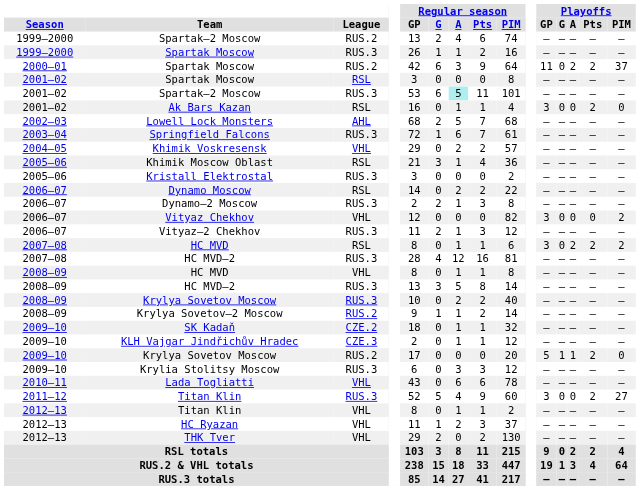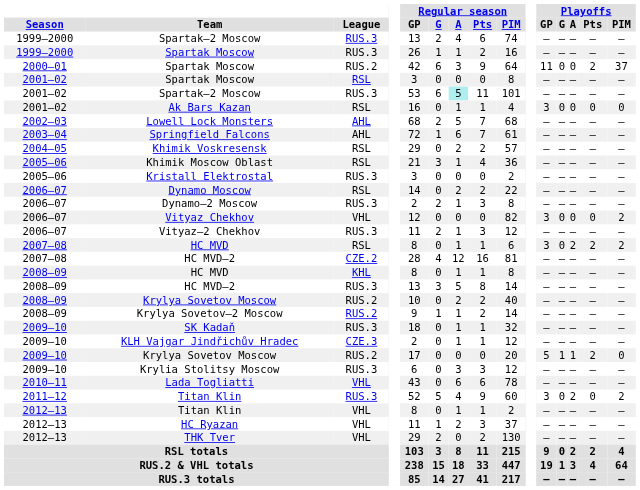1999–2000 / Spartak–2 Moscow | League: RUS.2 -> RUS.3
2000–01 / Spartak Moscow | Playoffs / A: 2 -> 0
Ak Bars Kazan | Playoffs / Pts: 2 -> 0
Springfield Falcons | League: RUS.3 -> AHL
Khimik Voskresensk | League: VHL -> RSL
2007–08 / HC MVD–2 | League: RUS.3 -> CZE.2
2008–09 / HC MVD | League: VHL -> KHL
2008–09 / Krylya Sovetov Moscow | League: RUS.3 -> RUS.2
SK Kadaň | League: CZE.2 -> RUS.3
2011–12 / Titan Klin | Playoffs / A: 0 -> 2
2011–12 / Titan Klin | Playoffs / Pts: 2 -> 0
2011–12 / Titan Klin | Playoffs / PIM: 27 -> 2
